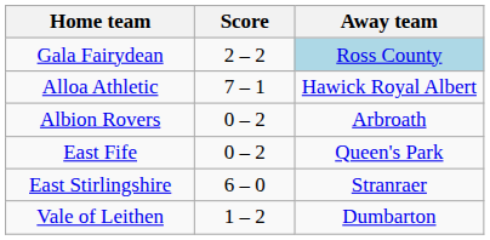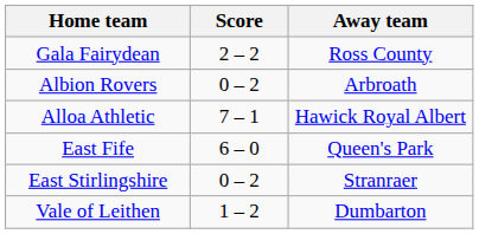Gala Fairydean | Away team: lightblue background -> no background
rows swapped: Albion Rovers <-> Alloa Athletic
East Fife | Score: 0 – 2 -> 6 – 0
East Stirlingshire | Score: 6 – 0 -> 0 – 2
